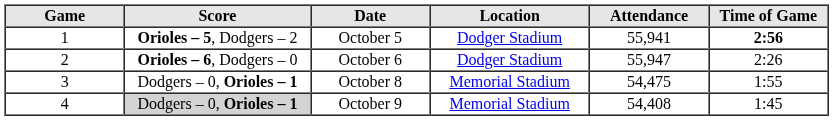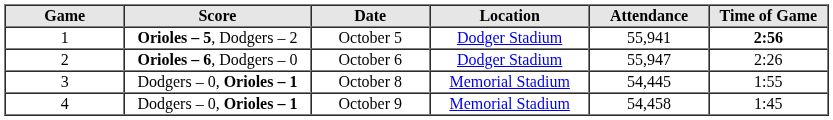October 8 | Attendance: 54,475 -> 54,445
October 9 | Score: lightgrey background -> no background
October 9 | Attendance: 54,408 -> 54,458
